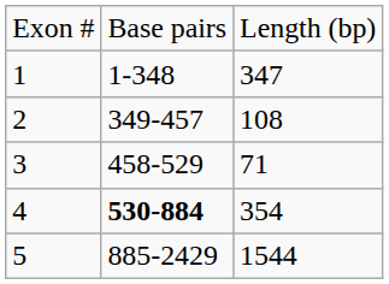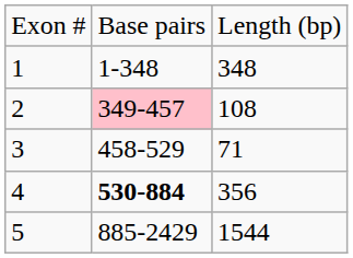1 | column 3: 347 -> 348
2 | column 2: no background -> pink background
4 | column 3: 354 -> 356
